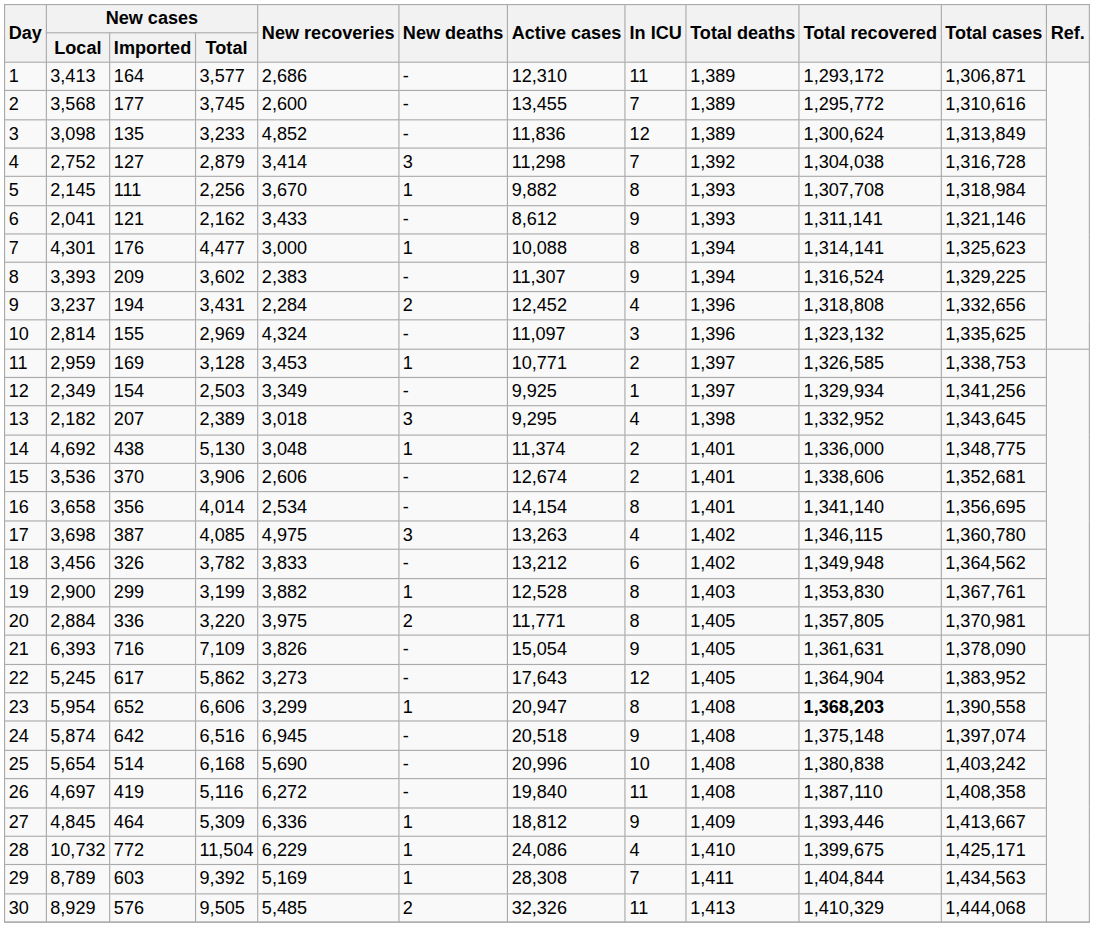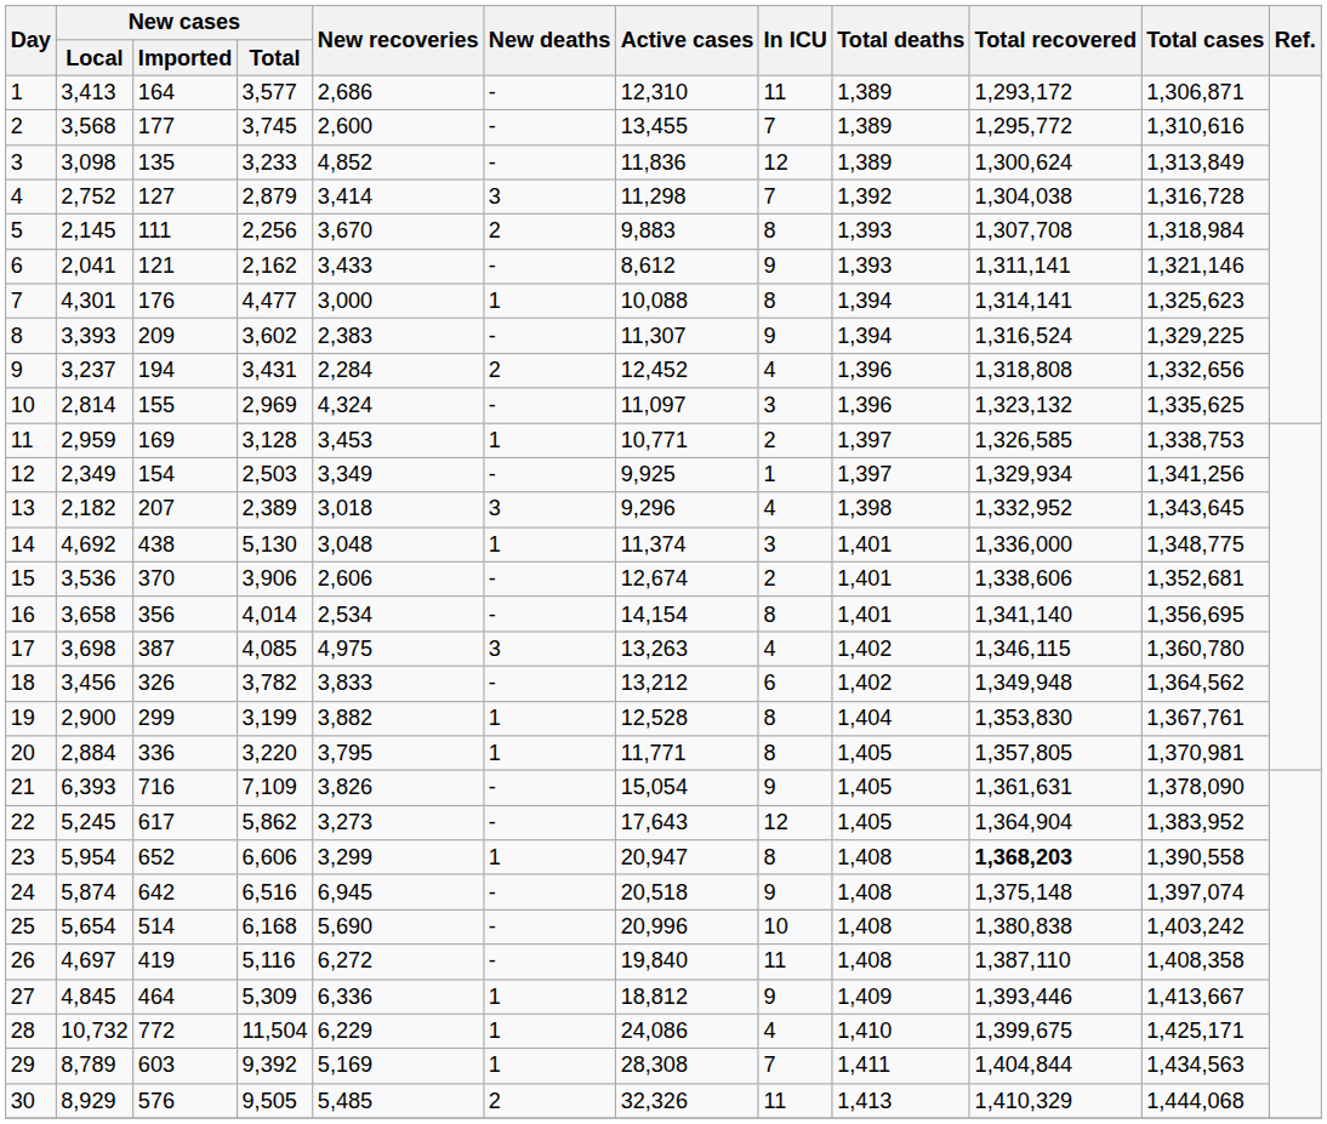5 | New deaths: 1 -> 2
5 | Active cases: 9,882 -> 9,883
13 | Active cases: 9,295 -> 9,296
14 | In ICU: 2 -> 3
19 | Total deaths: 1,403 -> 1,404
20 | New recoveries: 3,975 -> 3,795
20 | New deaths: 2 -> 1
